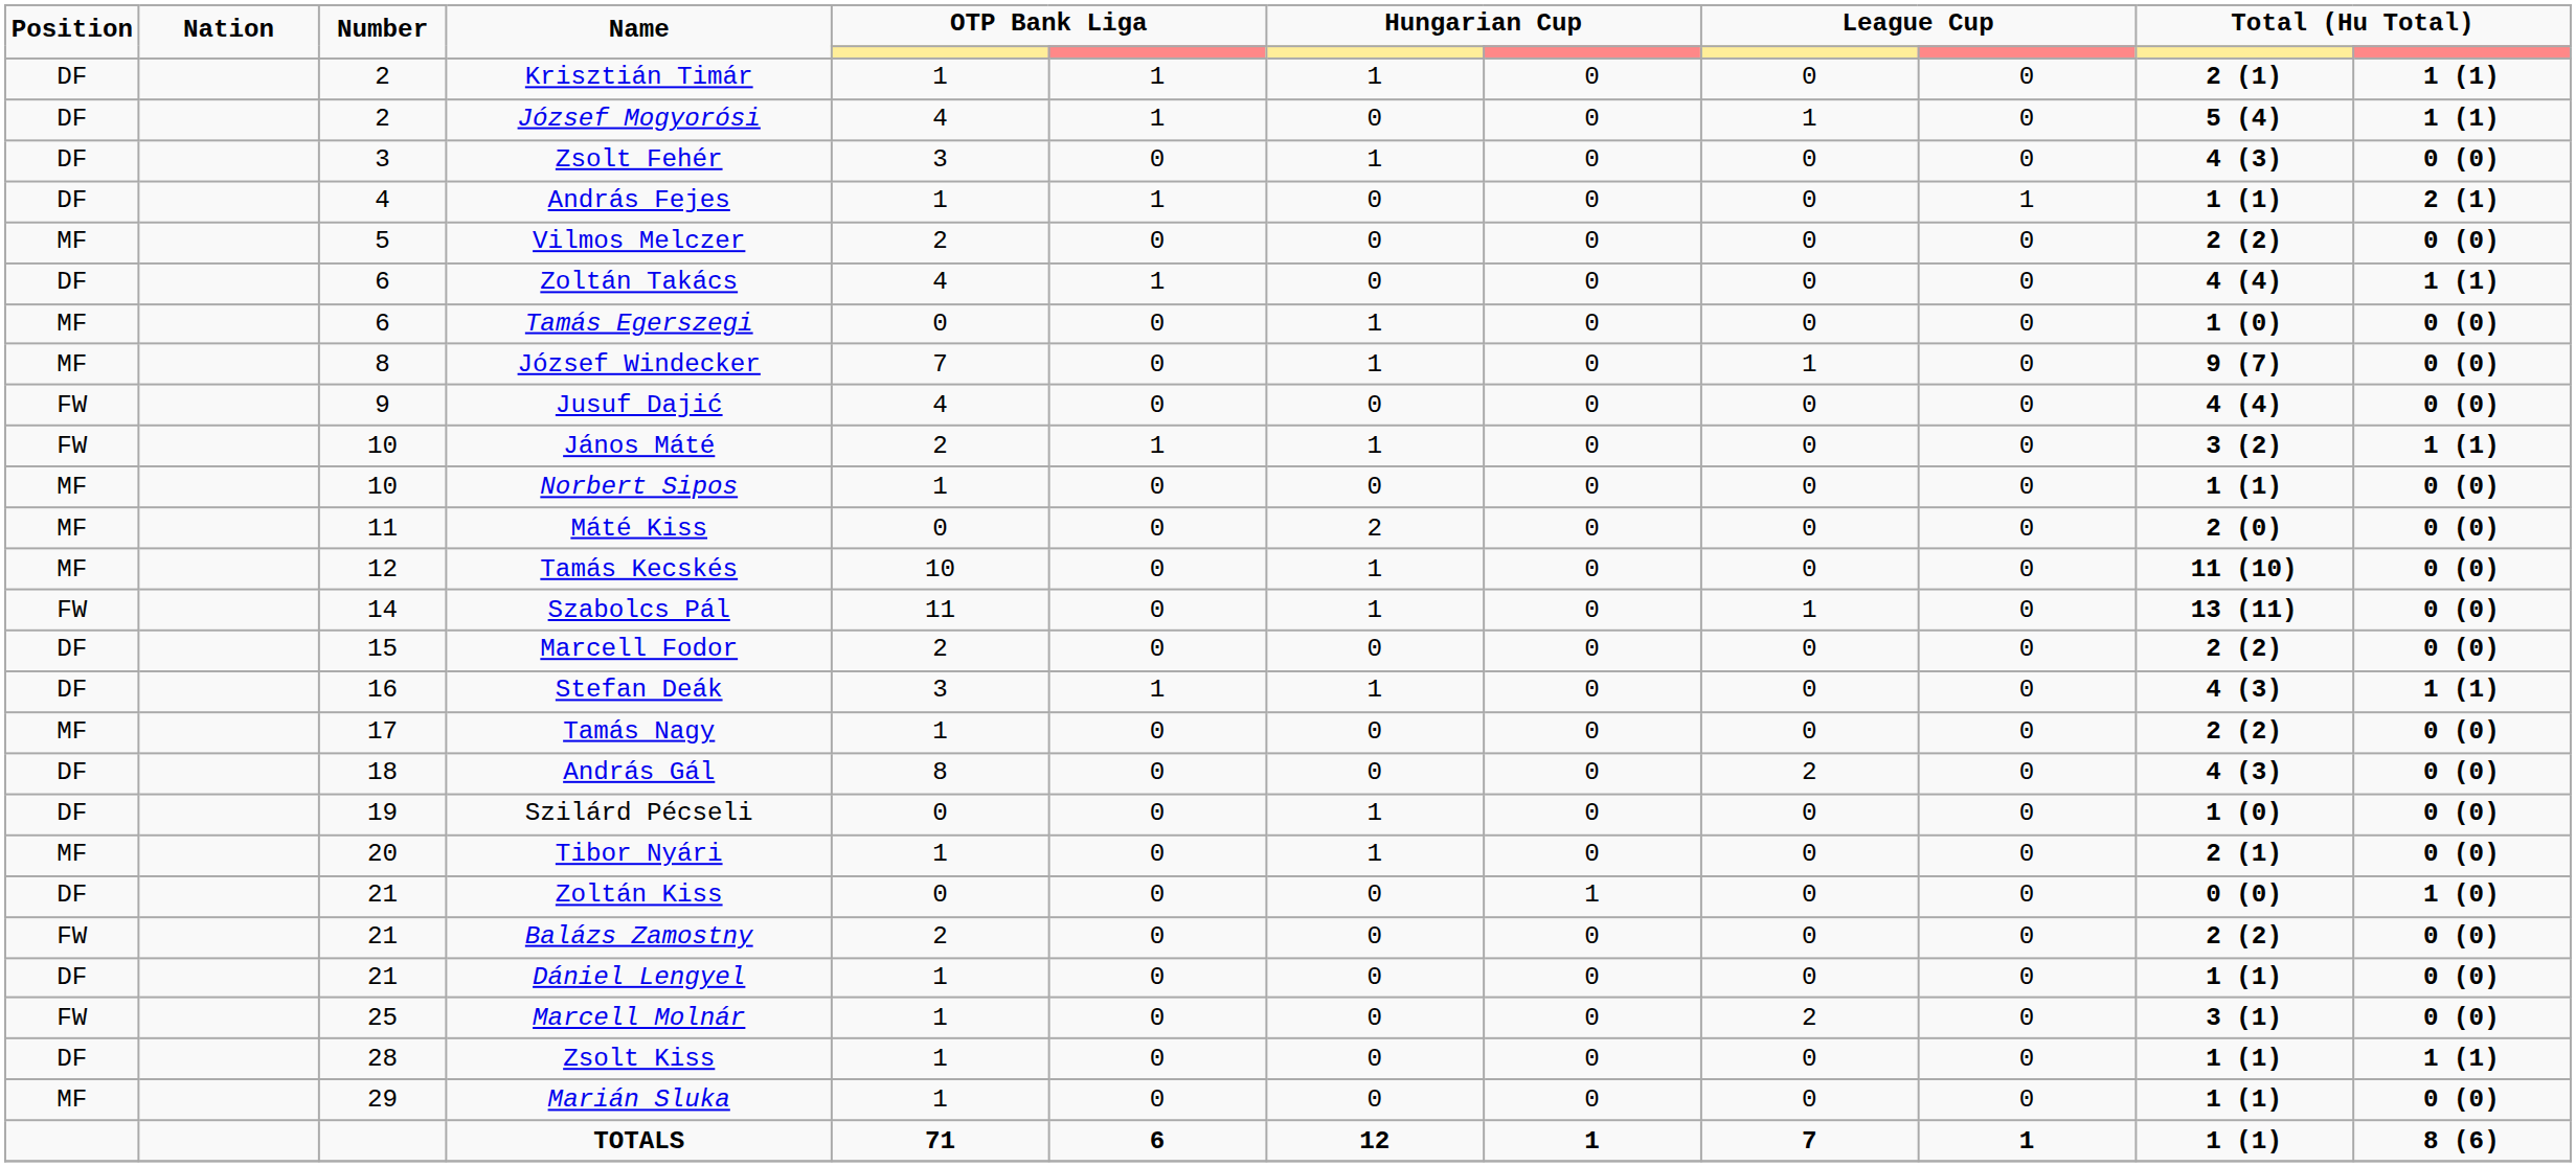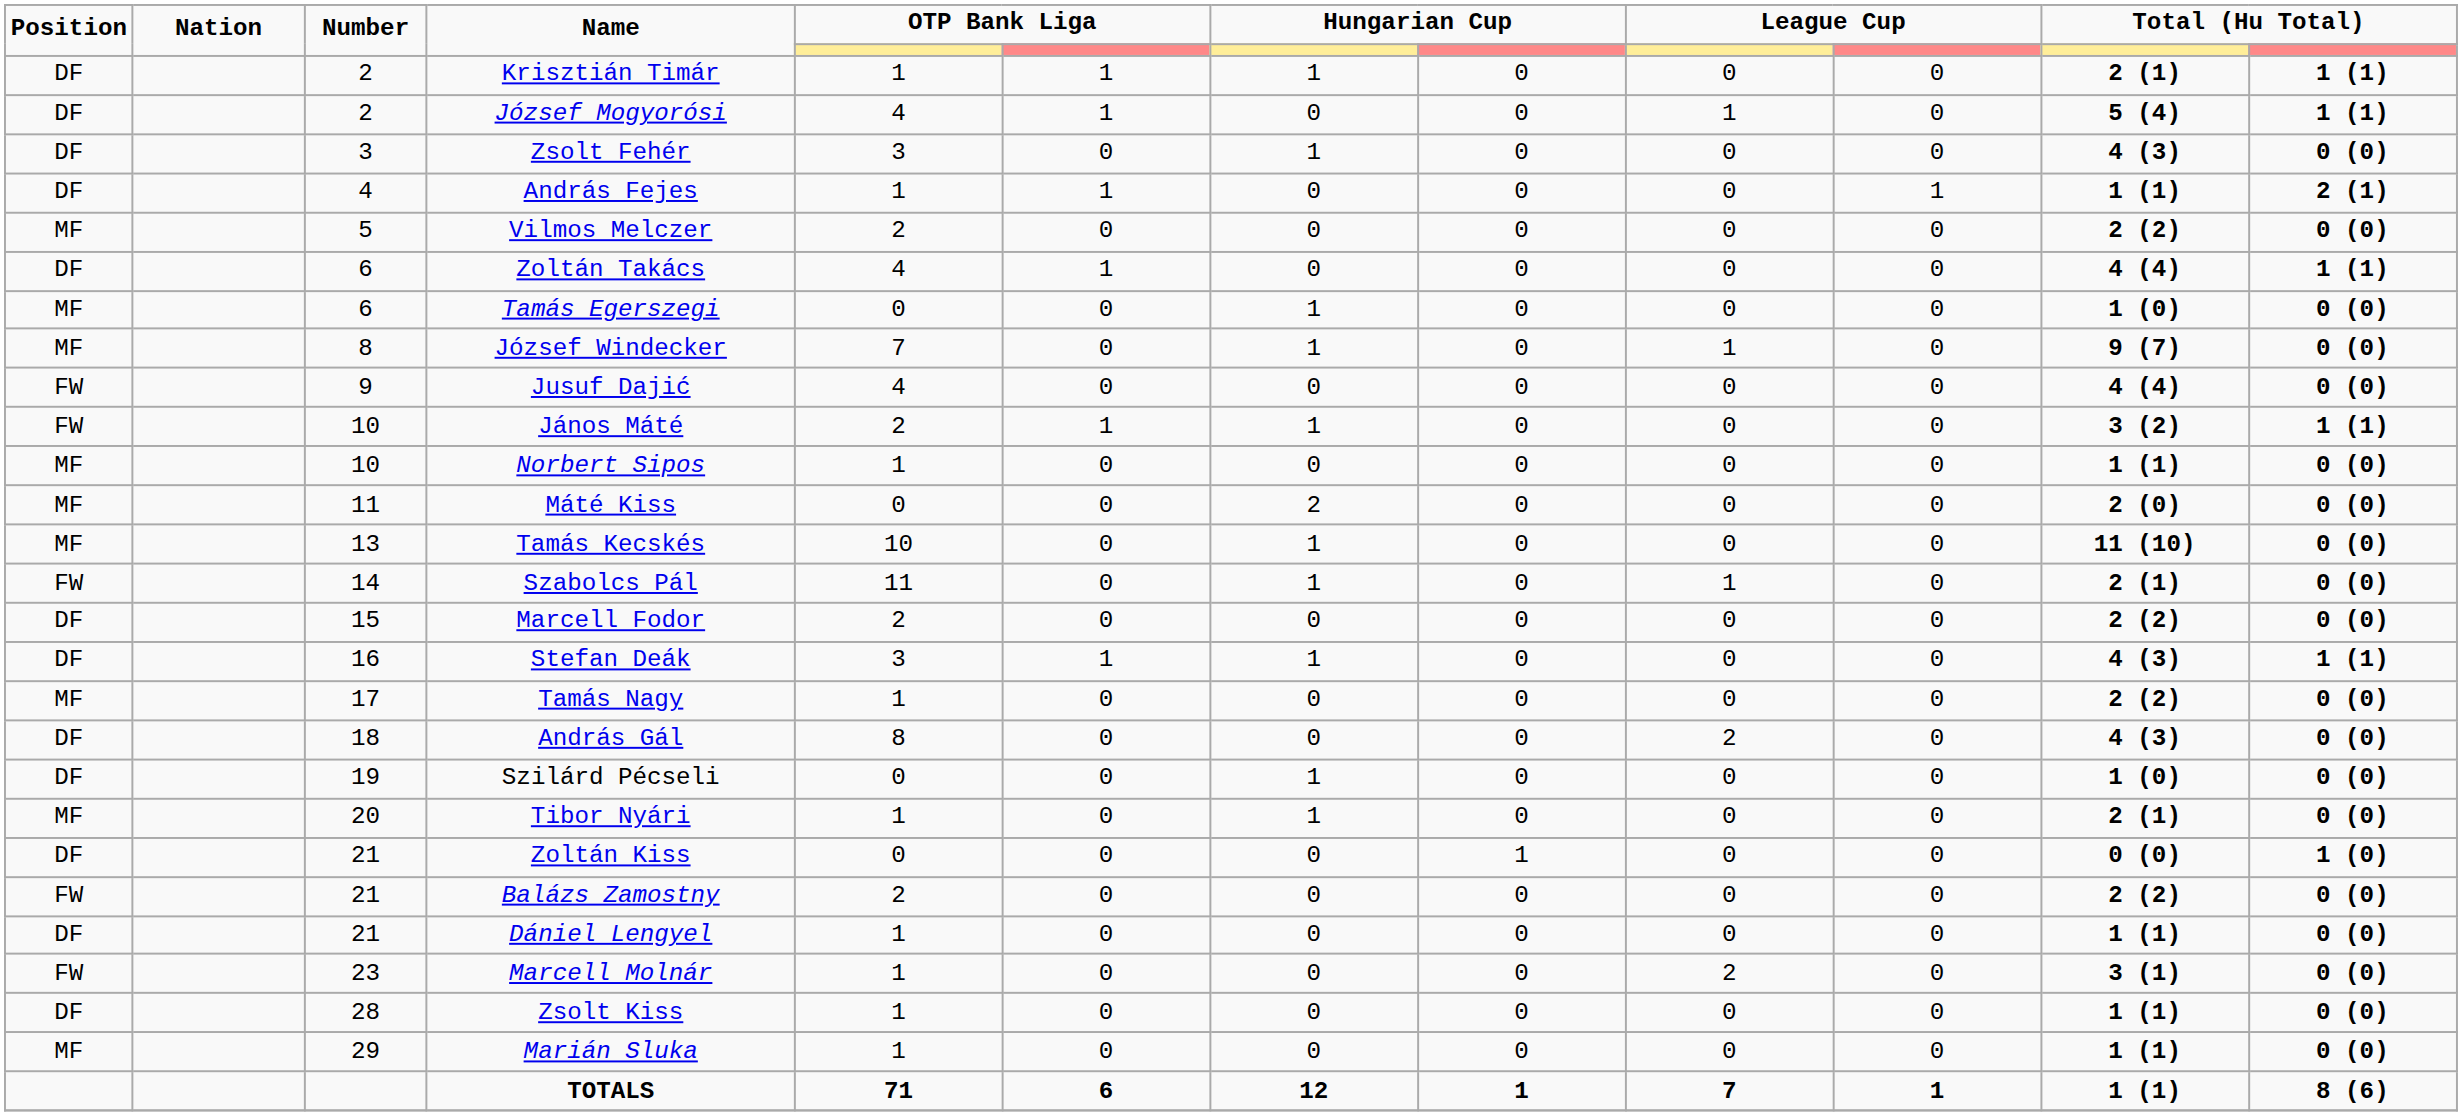Tamás Kecskés | Number: 12 -> 13
Szabolcs Pál | column 11: 13 (11) -> 2 (1)
Marcell Molnár | Number: 25 -> 23
Zsolt Kiss | column 12: 1 (1) -> 0 (0)
